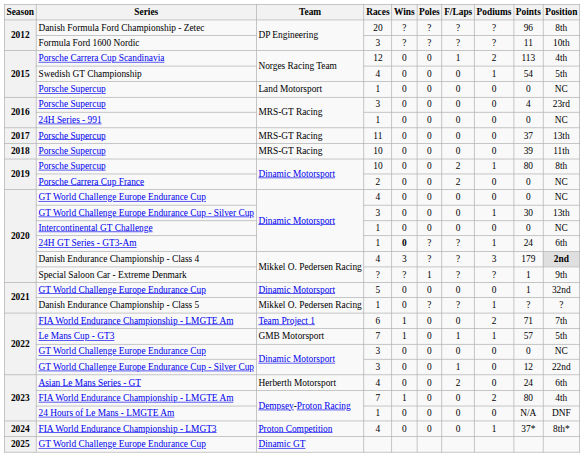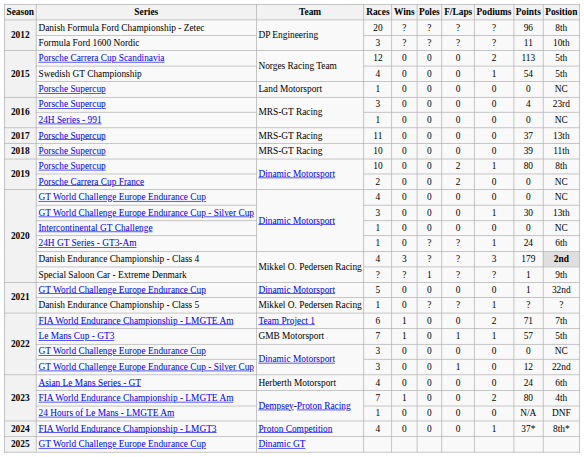Porsche Carrera Cup Scandinavia | F/Laps: 1 -> 0
Porsche Carrera Cup Scandinavia | Position: 4th -> 5th
24H GT Series - GT3-Am | Wins: bold -> normal
Asian Le Mans Series - GT | F/Laps: 2 -> 0
